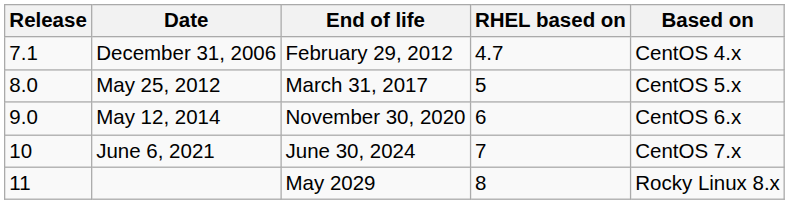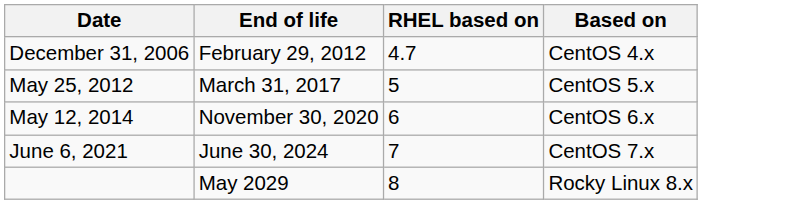- column: Release | 7.1 | 8.0 | 9.0 | 10 | 11
